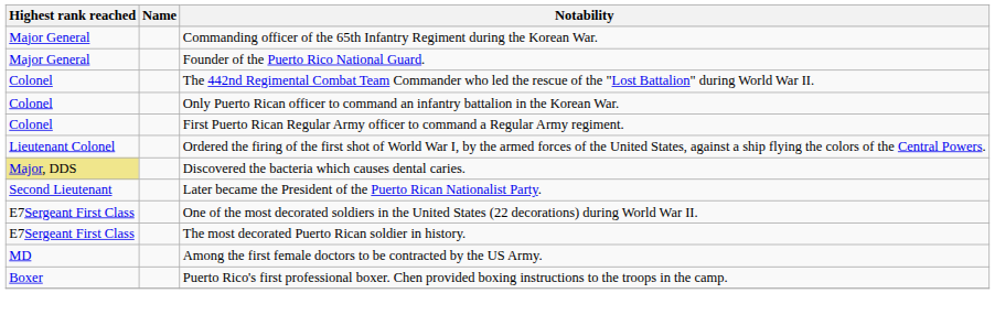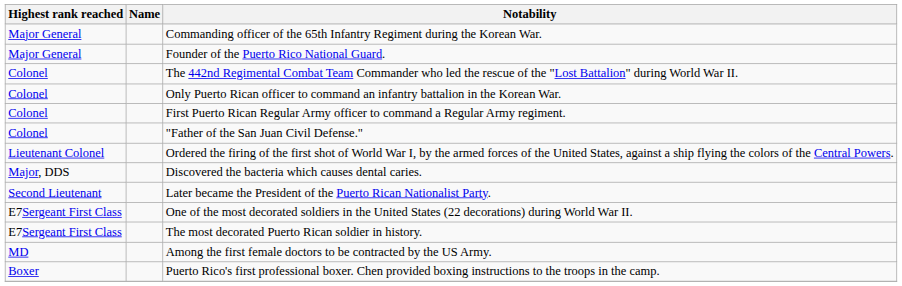+ row: Colonel | "Father of the San Juan Civil Defense."
Discovered the bacteria which causes dental caries. | Highest rank reached: khaki background -> no background
